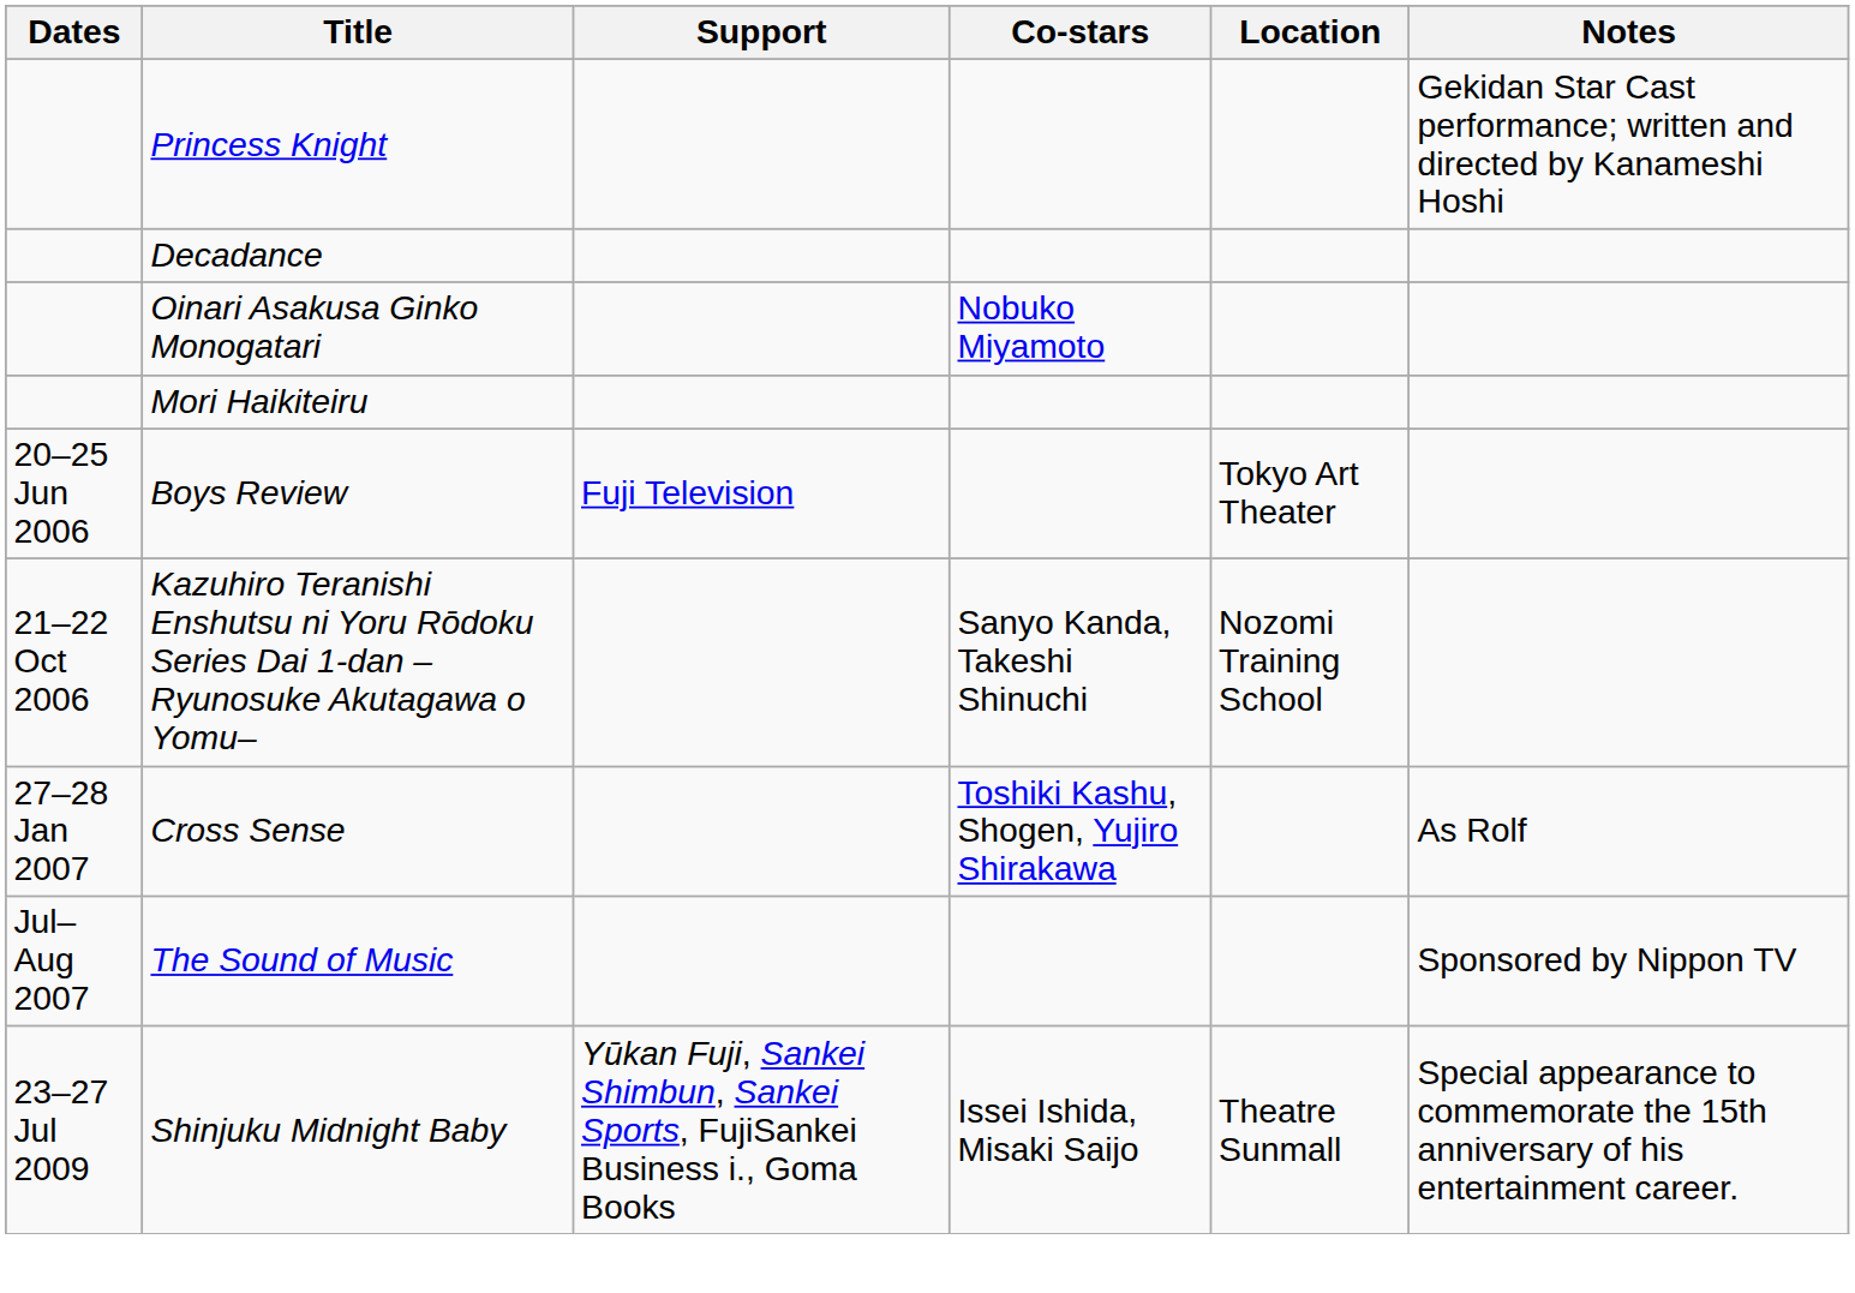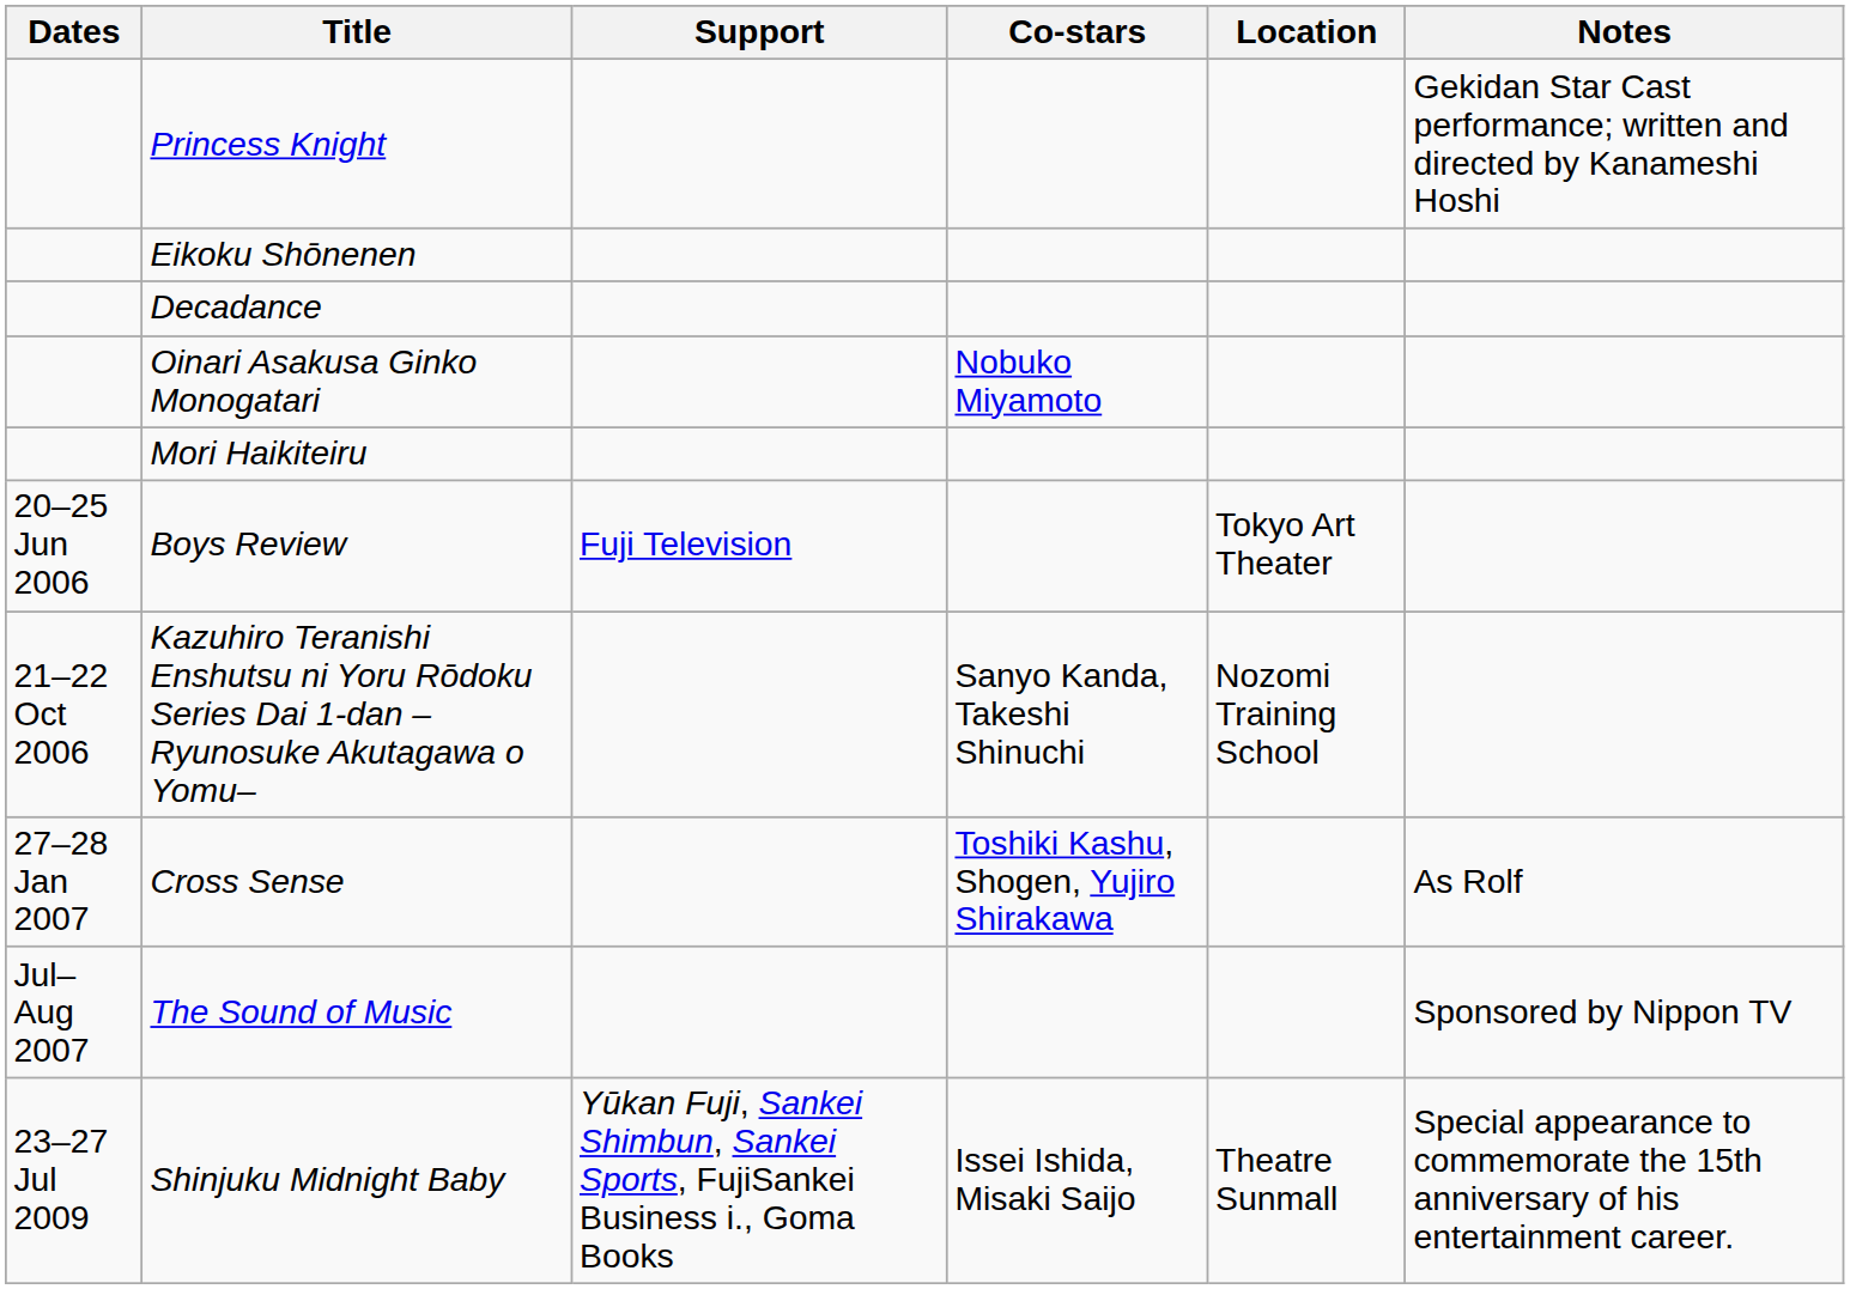+ row: Eikoku Shōnenen
